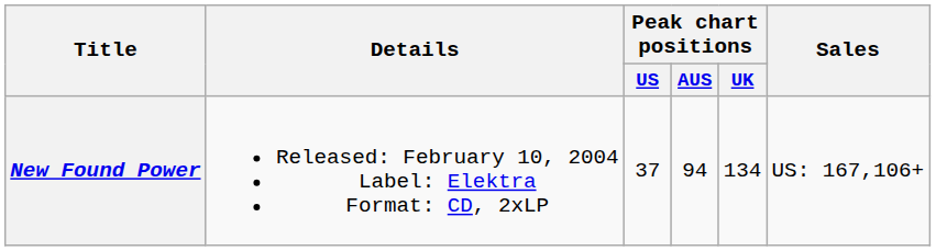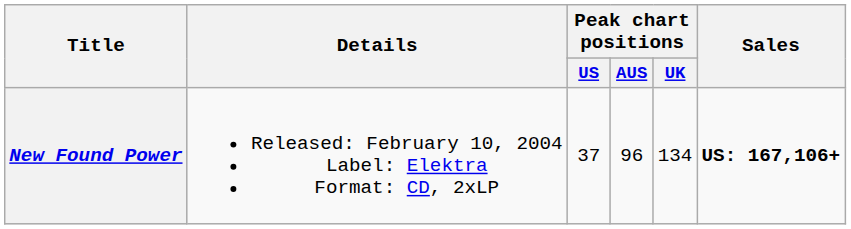New Found Power | Peak chart positions / AUS: 94 -> 96
New Found Power | Sales: normal -> bold
